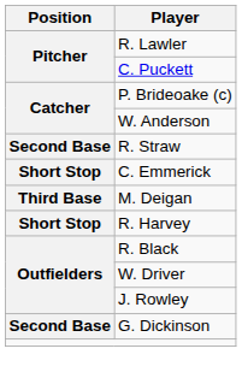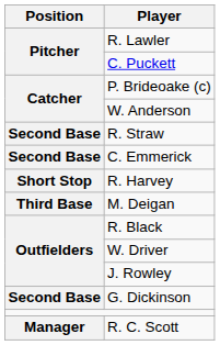C. Emmerick | Position: Short Stop -> Second Base
rows swapped: M. Deigan <-> R. Harvey
+ row: Manager | R. C. Scott
